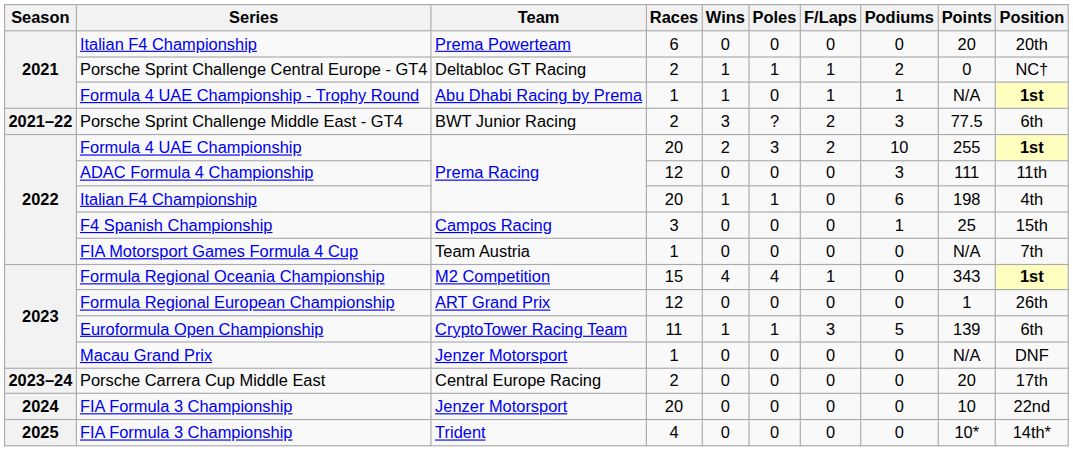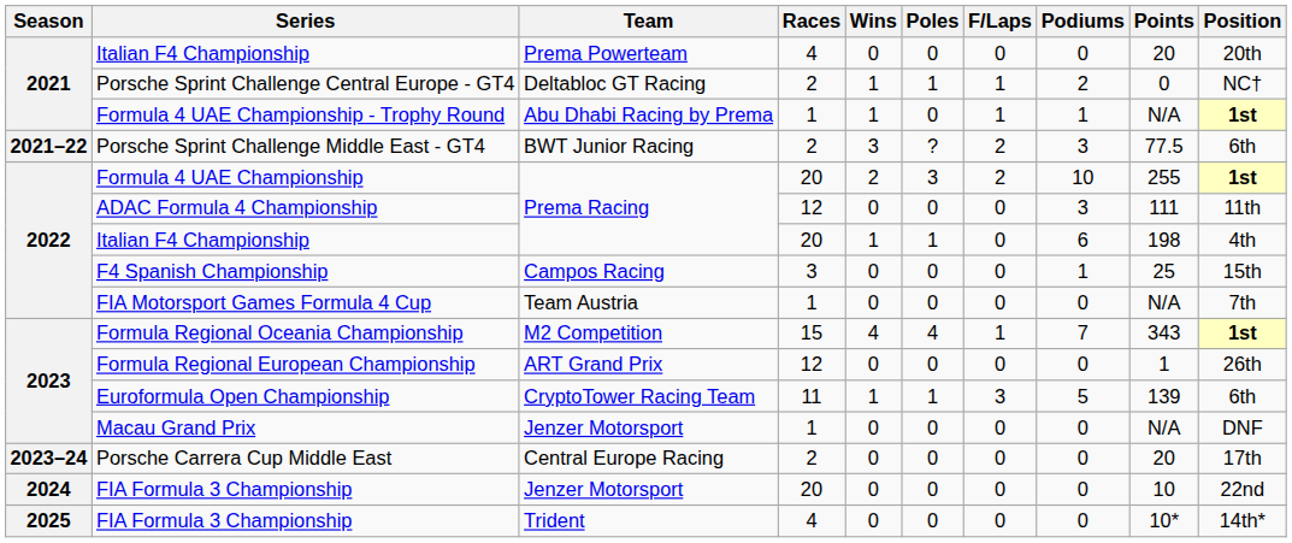Italian F4 Championship / Prema Powerteam | Races: 6 -> 4
Formula Regional Oceania Championship | Podiums: 0 -> 7
